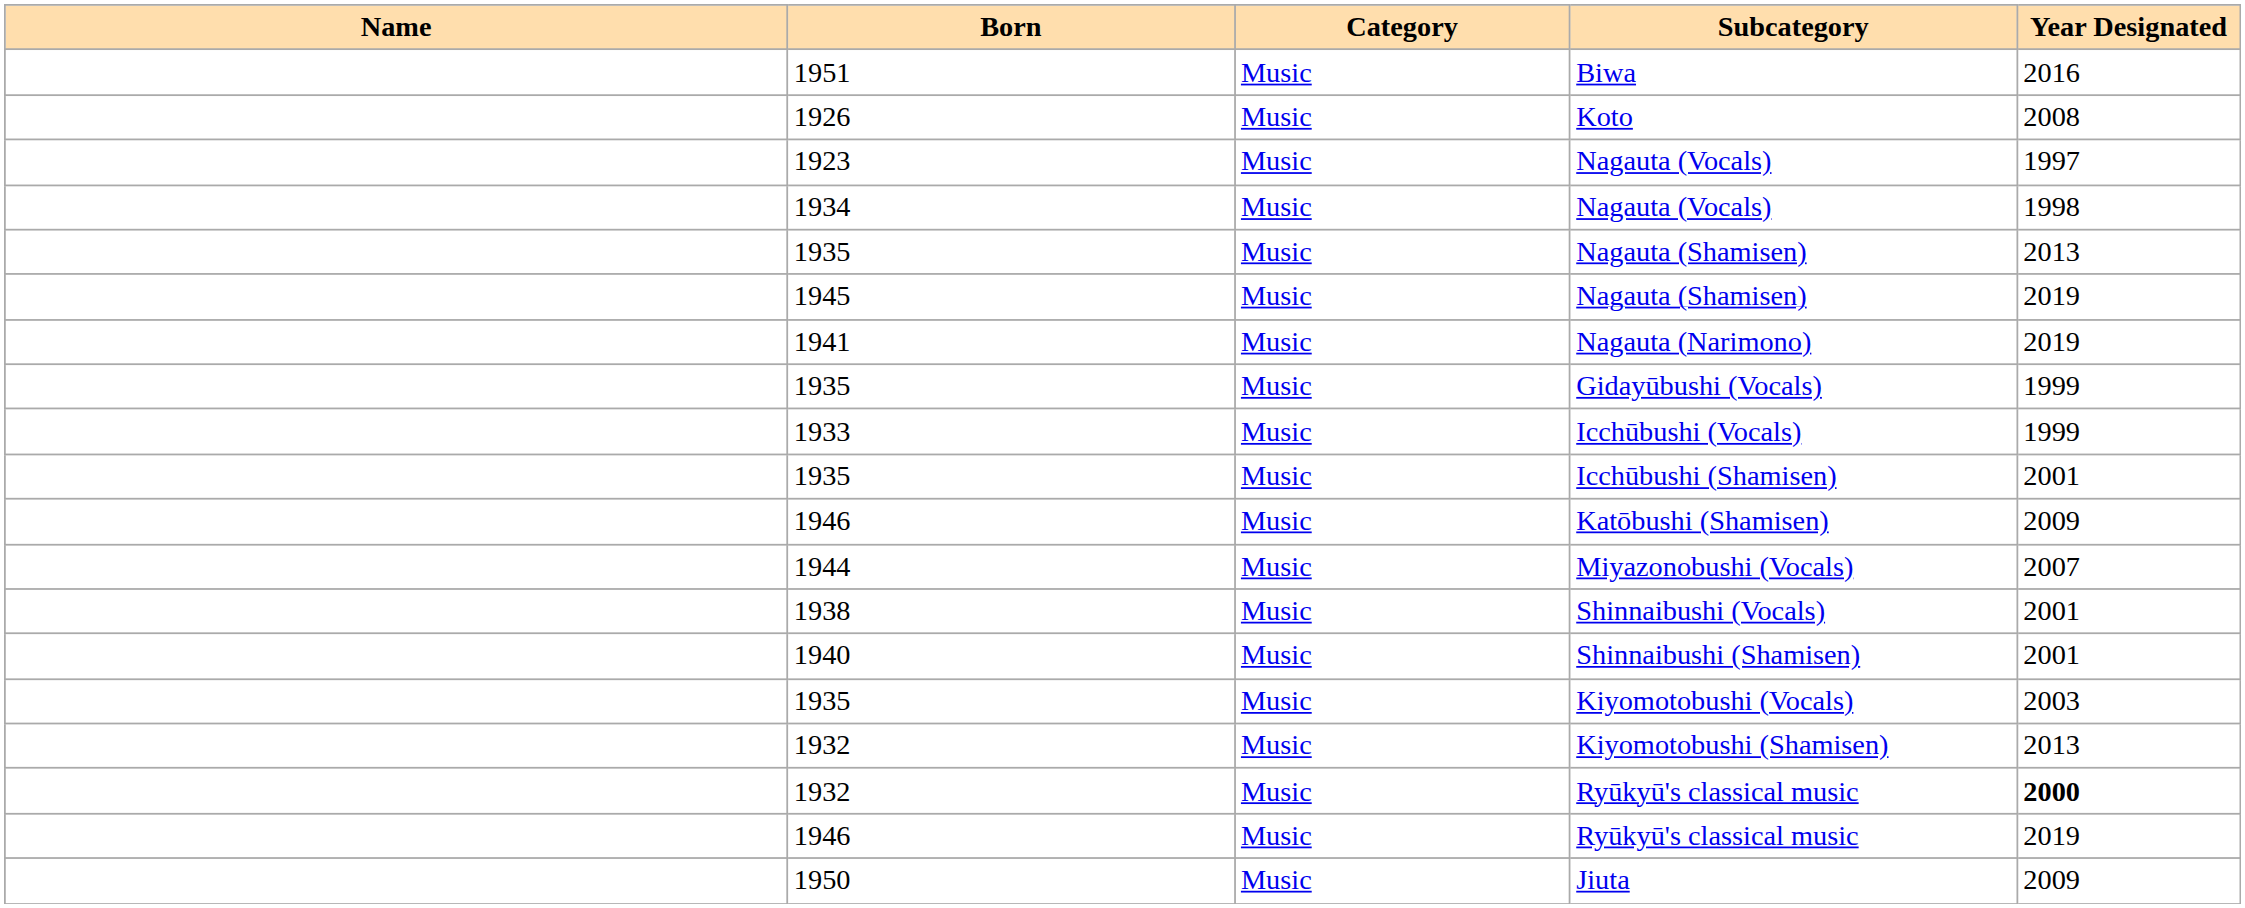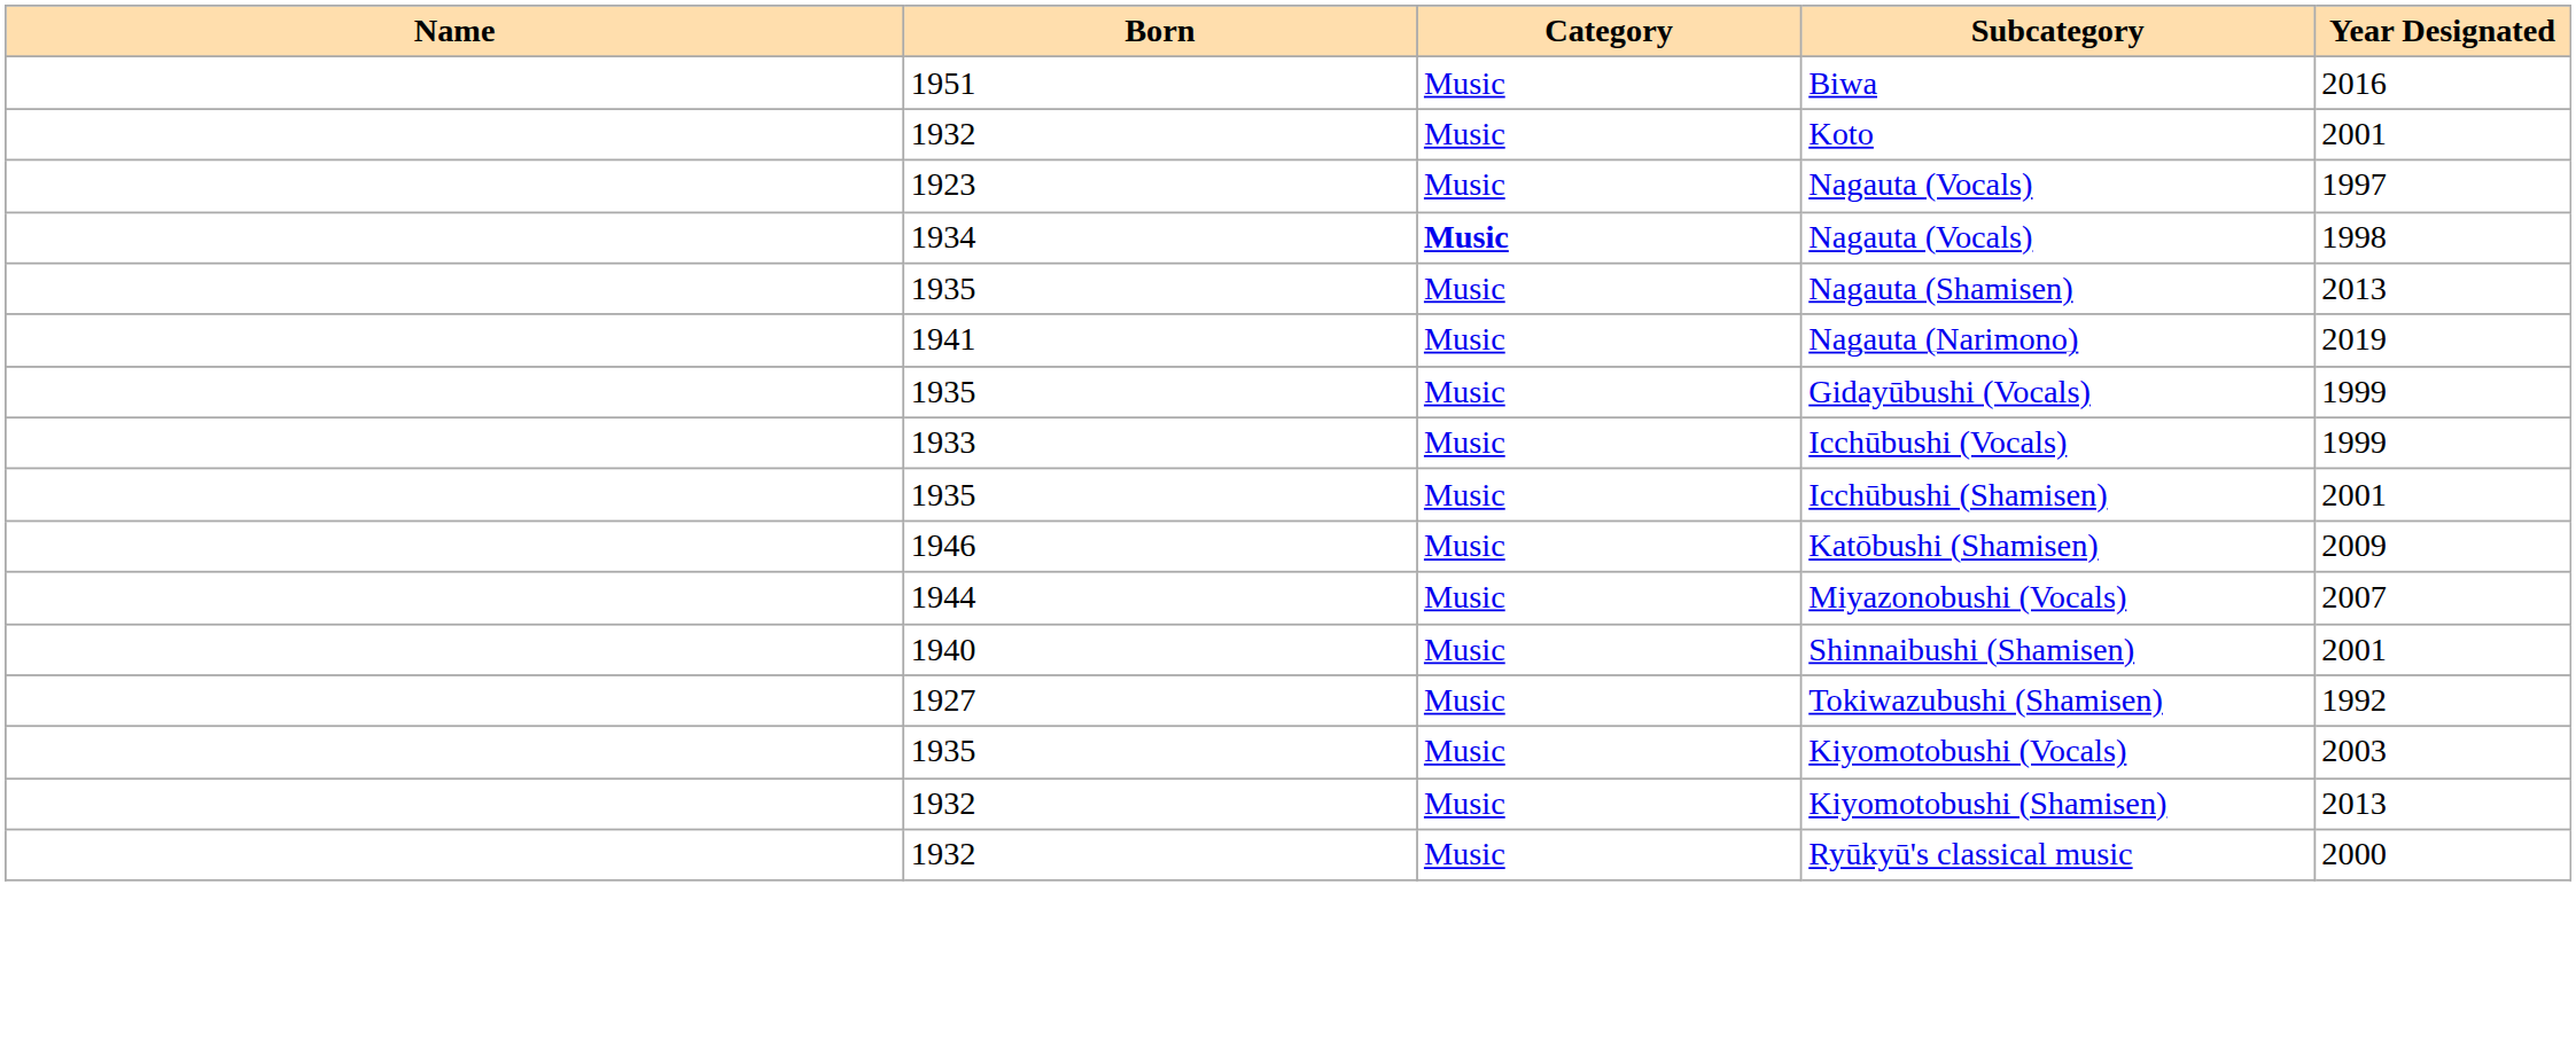+ row: 1932 | Music | Koto | 2001
- row: 1926 | Music | Koto | 2008
1934 / Nagauta (Vocals) | Category: normal -> bold
- row: 1945 | Music | Nagauta (Shamisen) | 2019
- row: 1938 | Music | Shinnaibushi (Vocals) | 2001
+ row: 1927 | Music | Tokiwazubushi (Shamisen) | 1992
1932 / Ryūkyū's classical music | Year Designated: bold -> normal
- row: 1946 | Music | Ryūkyū's classical music | 2019
- row: 1950 | Music | Jiuta | 2009
